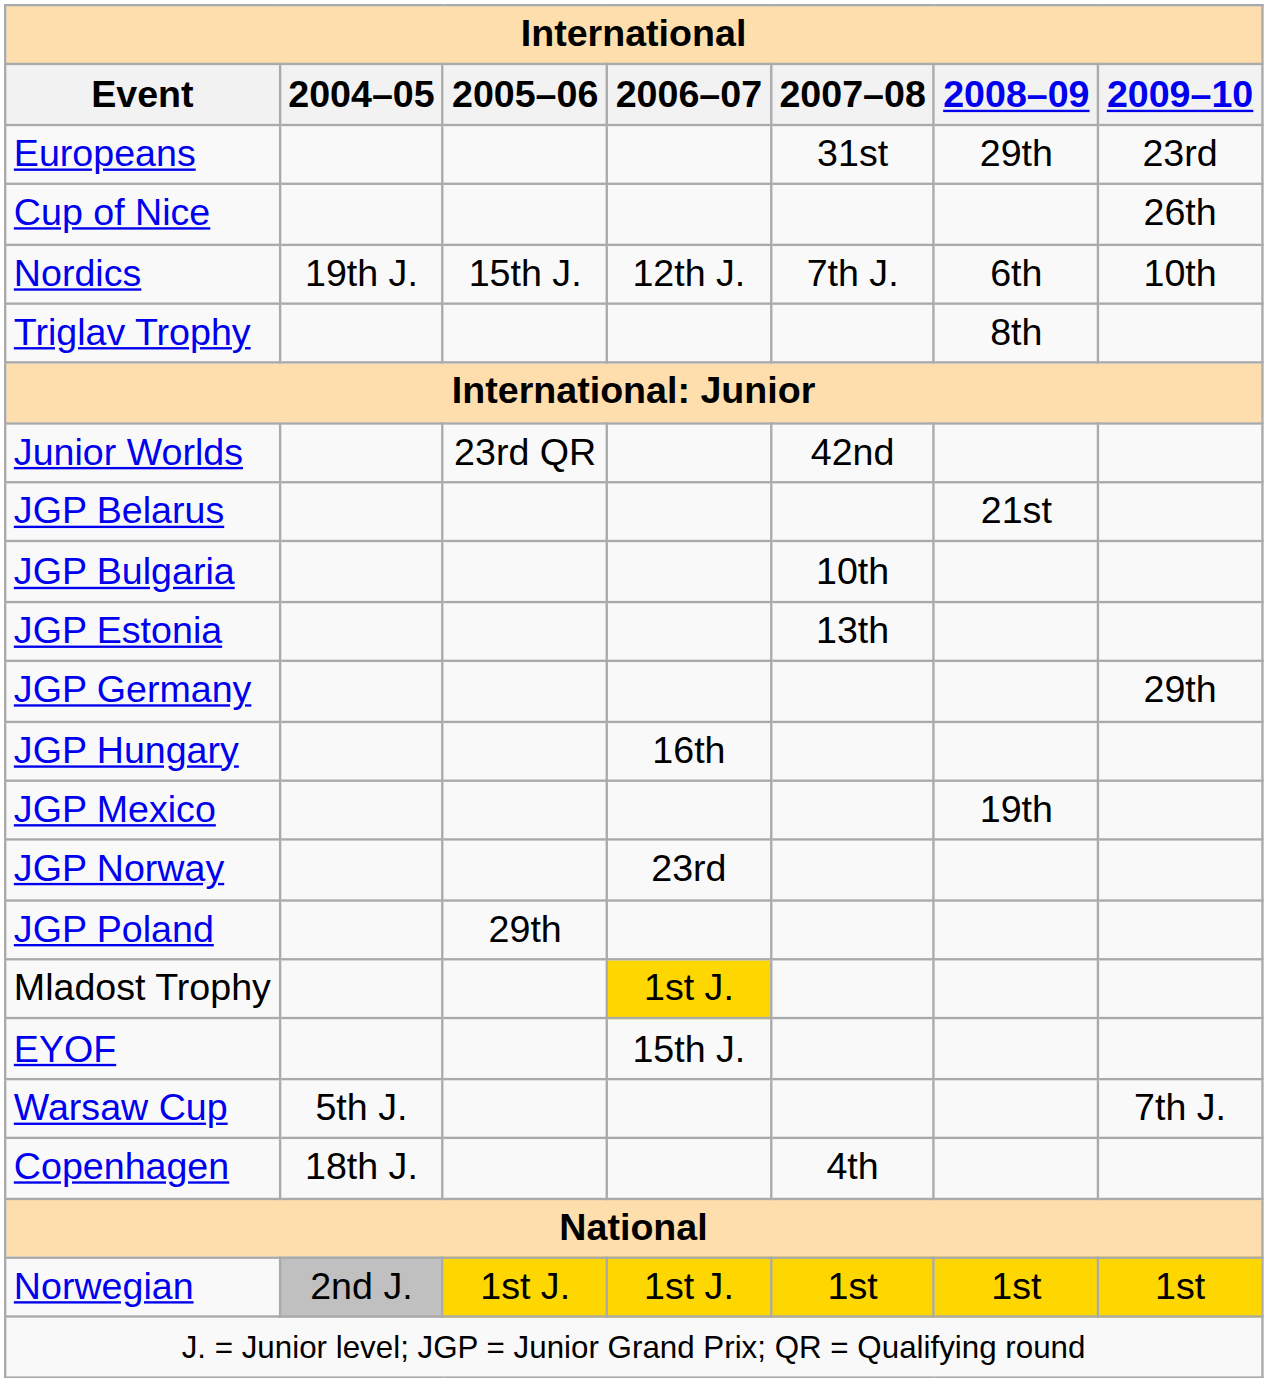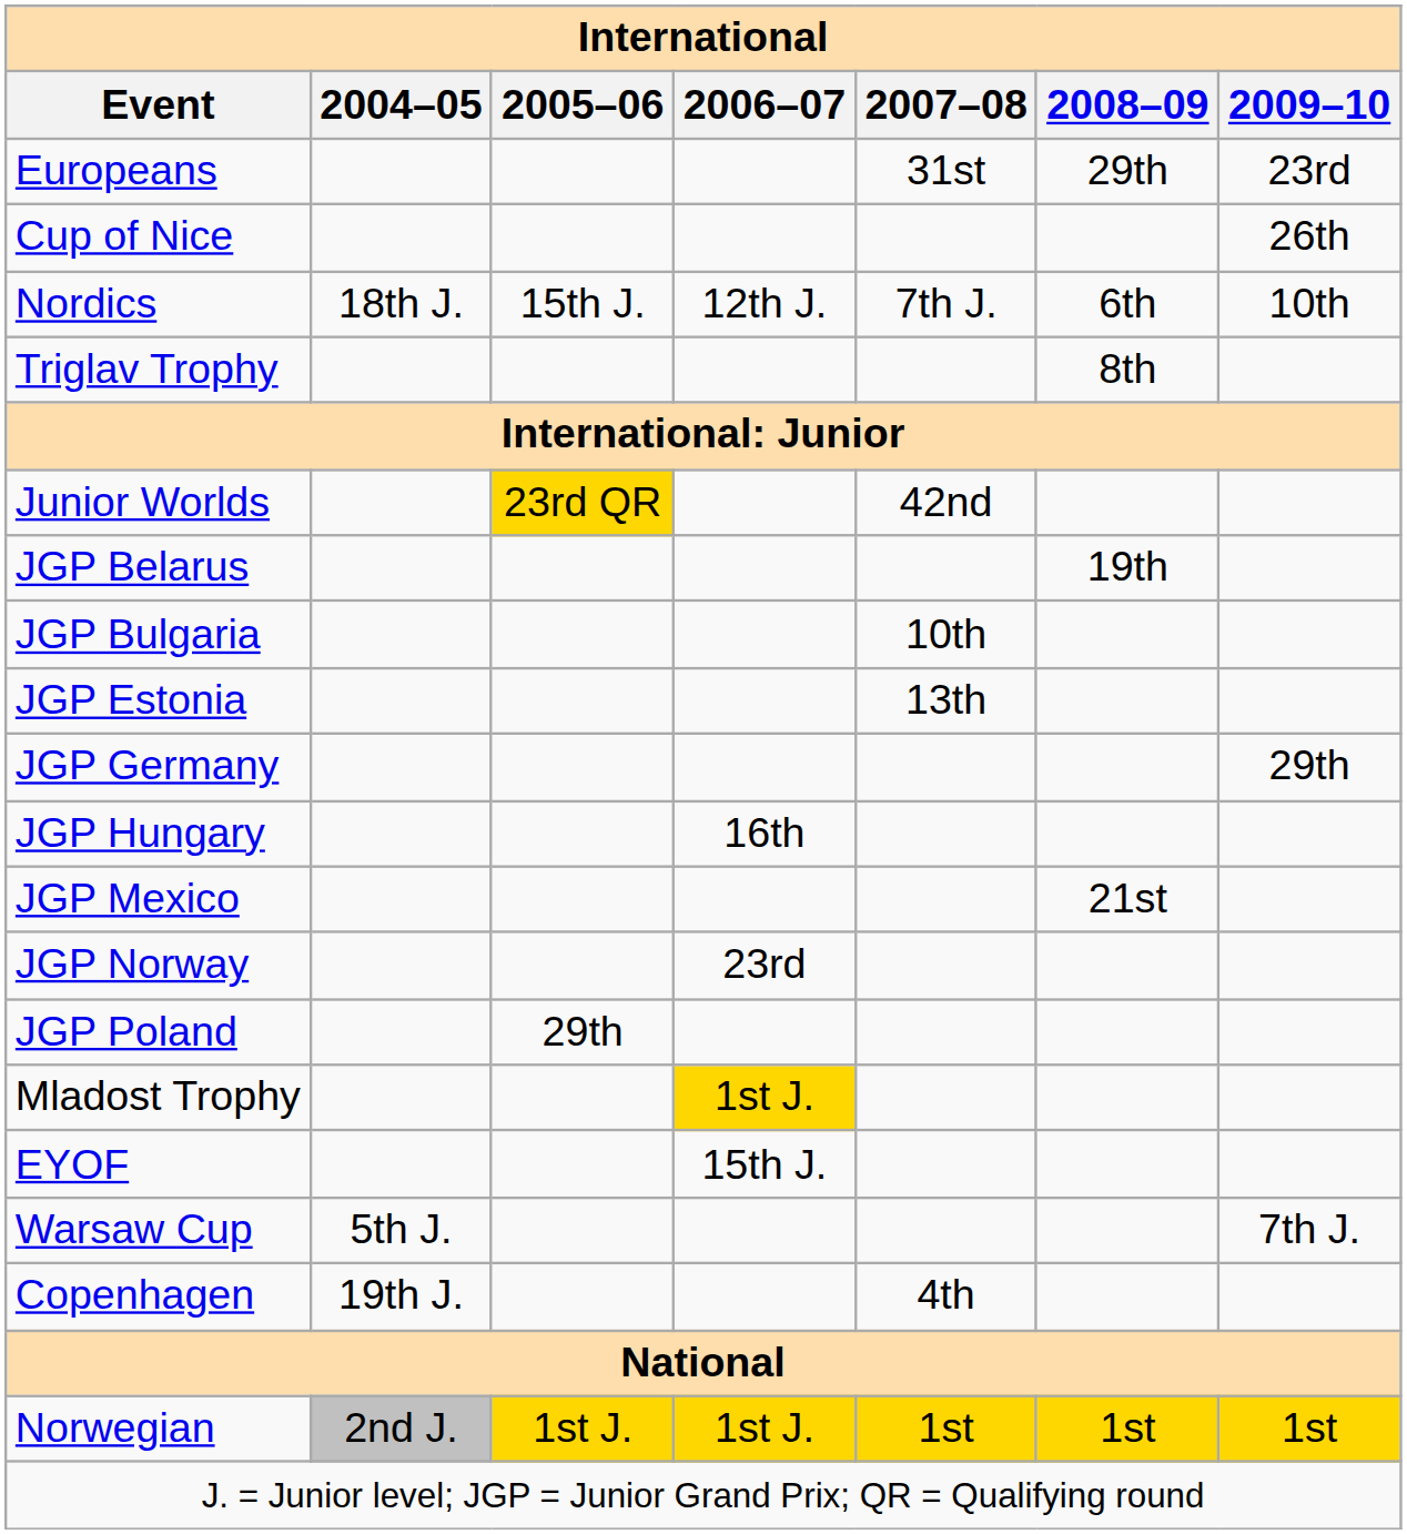Nordics | 2004–05: 19th J. -> 18th J.
Junior Worlds | 2005–06: no background -> gold background
JGP Belarus | 2008–09: 21st -> 19th
JGP Mexico | 2008–09: 19th -> 21st
Copenhagen | 2004–05: 18th J. -> 19th J.
